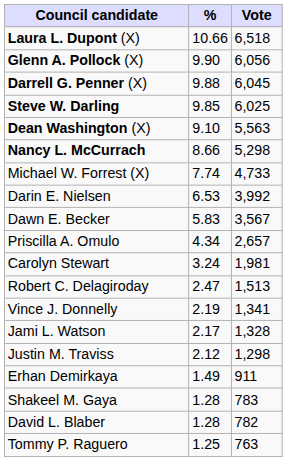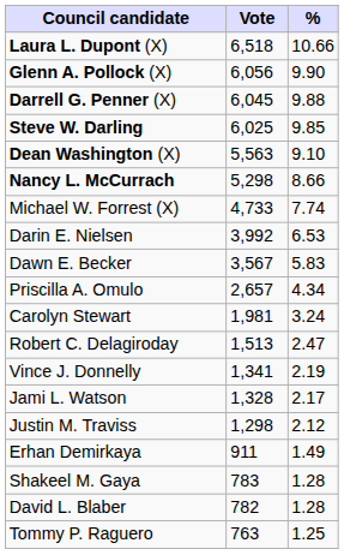columns swapped: Vote <-> %
